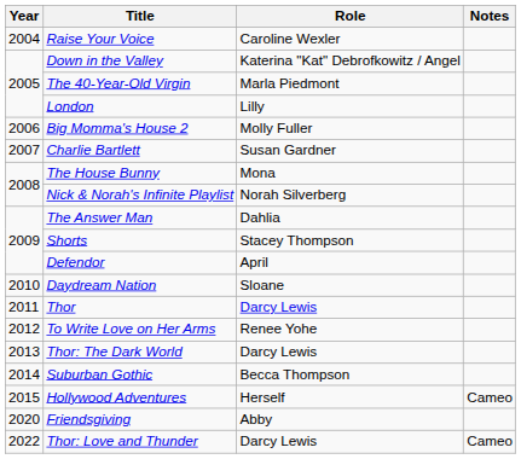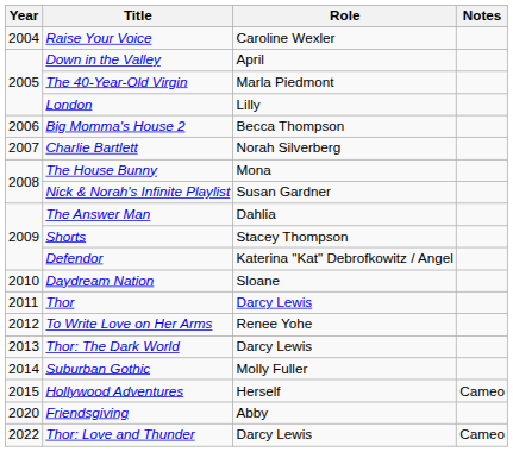Down in the Valley | Role: Katerina "Kat" Debrofkowitz / Angel -> April
Big Momma's House 2 | Role: Molly Fuller -> Becca Thompson
Charlie Bartlett | Role: Susan Gardner -> Norah Silverberg
Nick & Norah's Infinite Playlist | Role: Norah Silverberg -> Susan Gardner
Defendor | Role: April -> Katerina "Kat" Debrofkowitz / Angel
Suburban Gothic | Role: Becca Thompson -> Molly Fuller
